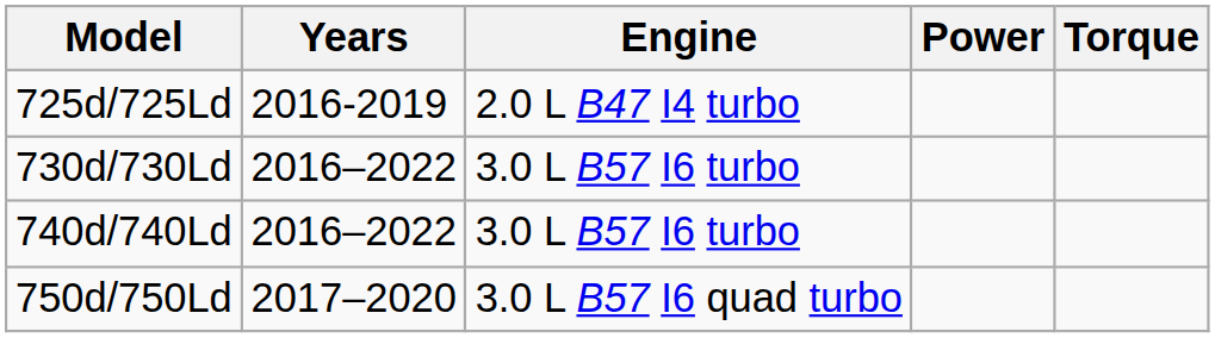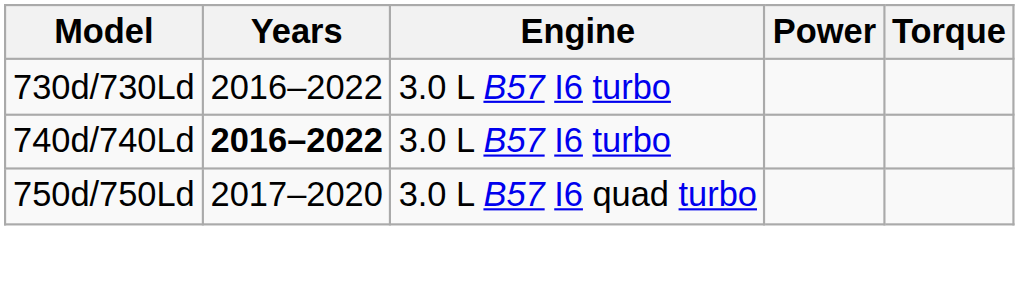- row: 725d/725Ld | 2016-2019 | 2.0 L B47 I4 turbo
740d/740Ld | Years: normal -> bold
